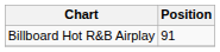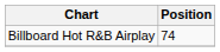Billboard Hot R&B Airplay | Position: 91 -> 74
